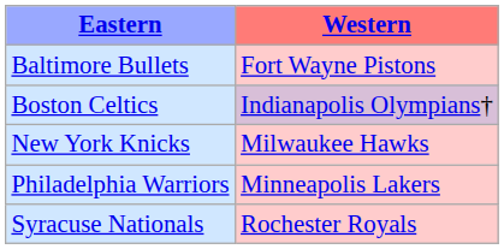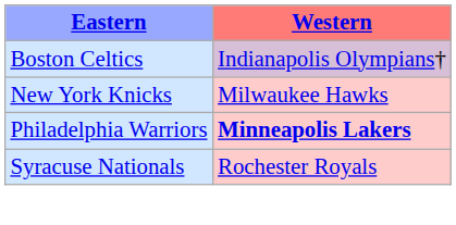- row: Baltimore Bullets | Fort Wayne Pistons
Philadelphia Warriors | Western: normal -> bold
